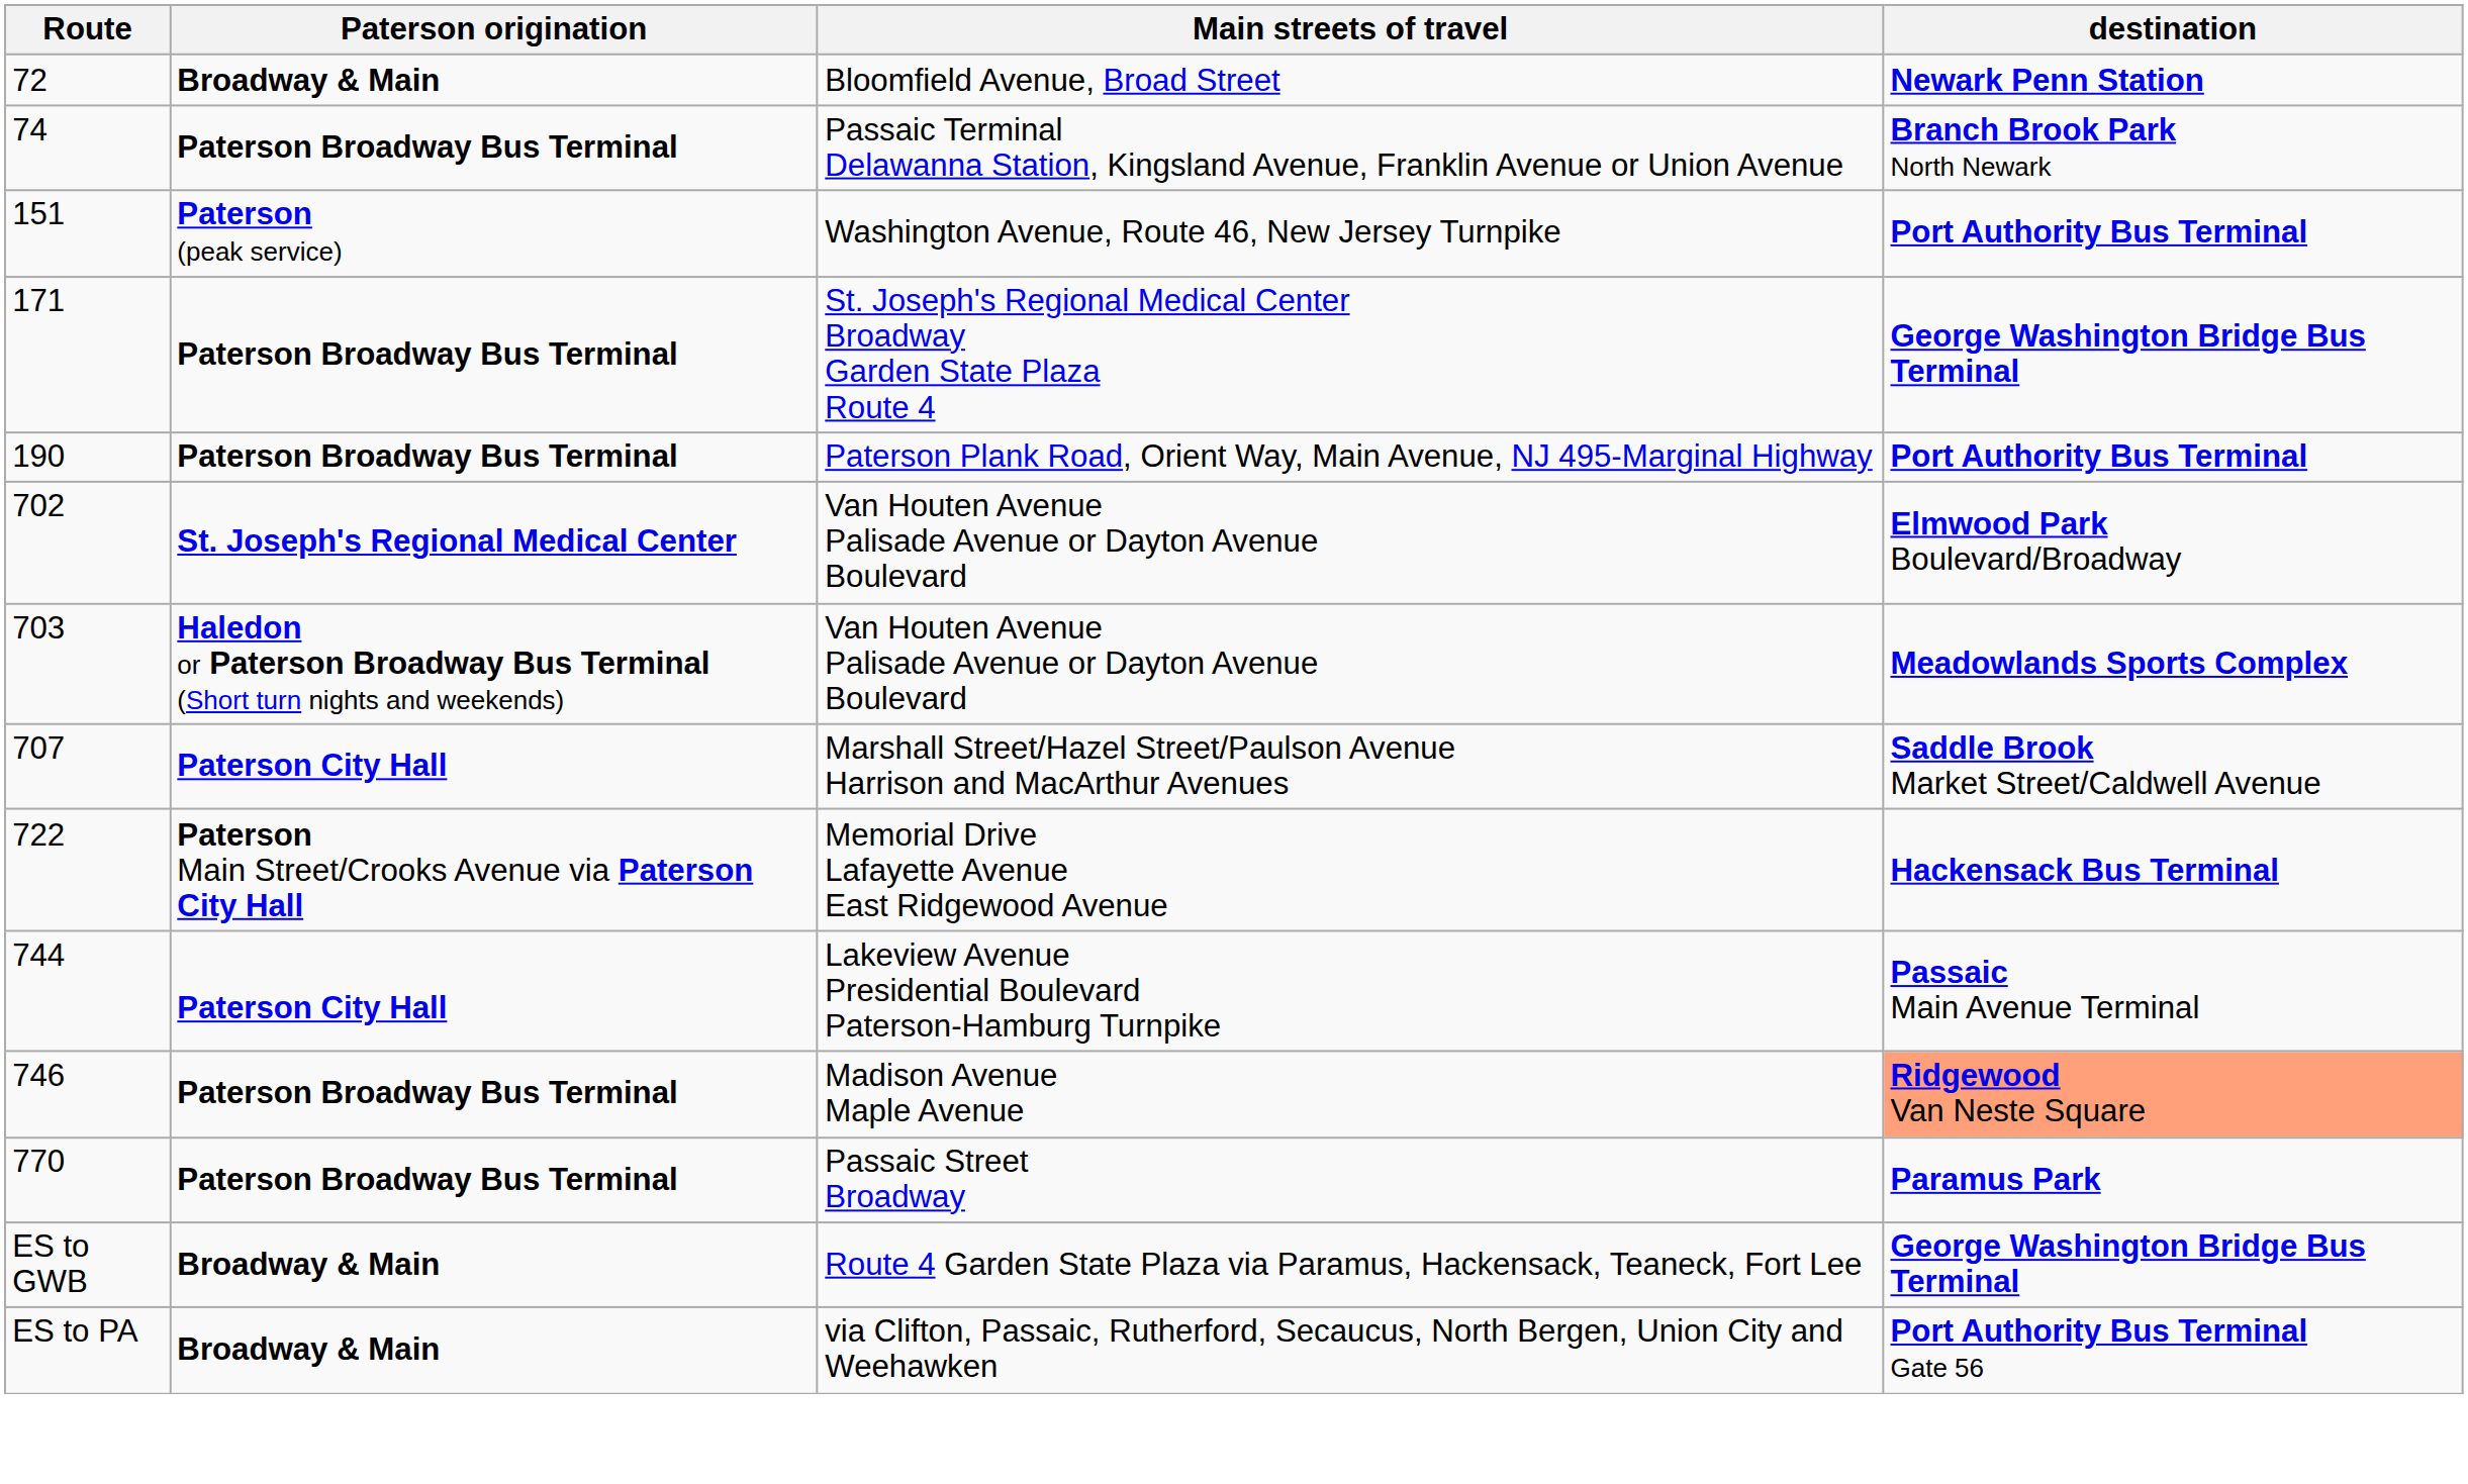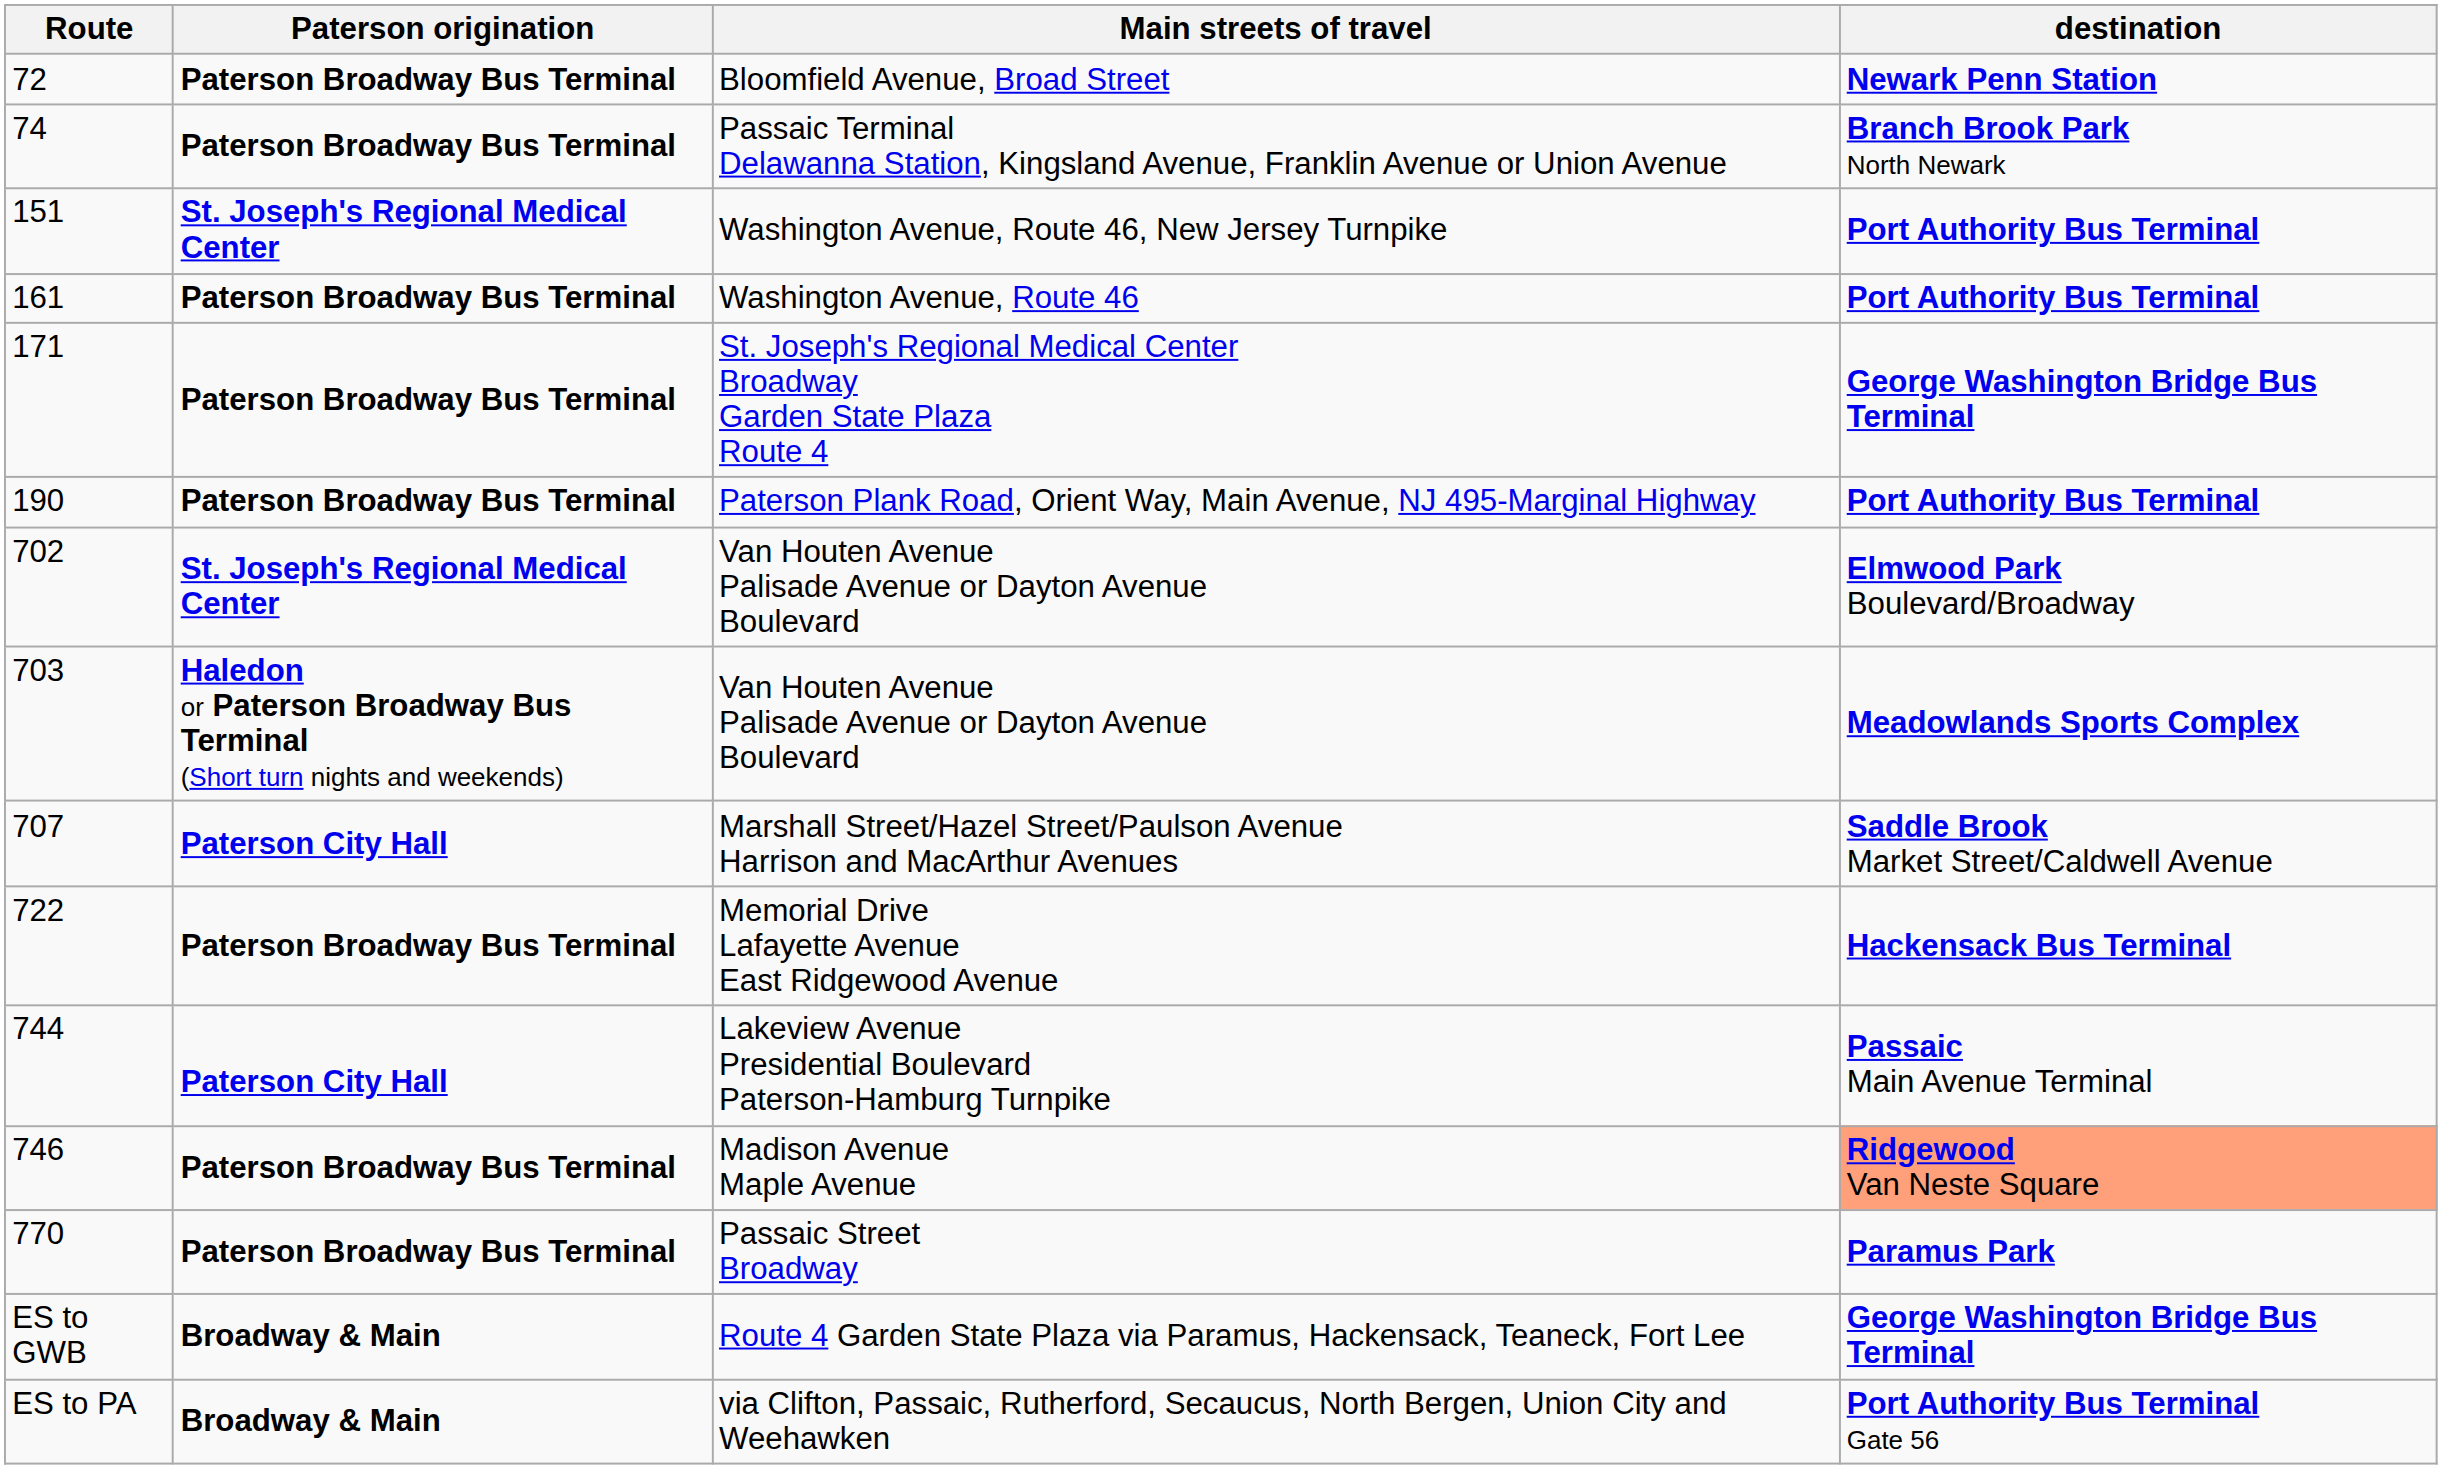Bloomfield Avenue, Broad Street | Paterson origination: Broadway & Main -> Paterson Broadway Bus Terminal
Washington Avenue, Route 46, New Jersey Turnpike | Paterson origination: Paterson (peak service) -> St. Joseph's Regional Medical Center
+ row: 161 | Paterson Broadway Bus Terminal | Washington Avenue, Route 46 | Port Authority Bus Terminal
Memorial Drive Lafayette Avenue East Ridgewood Avenue | Paterson origination: Paterson Main Street/Crooks Avenue via Paterson City Hall -> Paterson Broadway Bus Terminal
